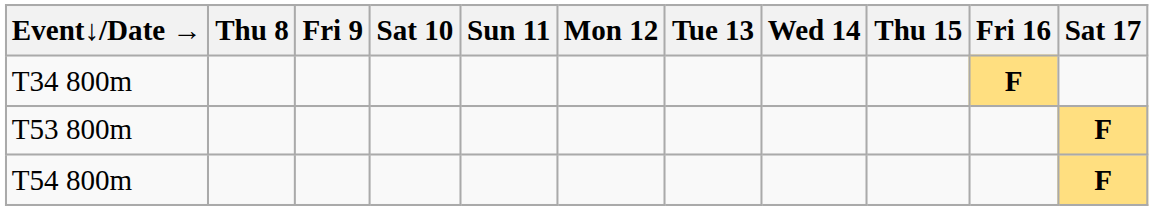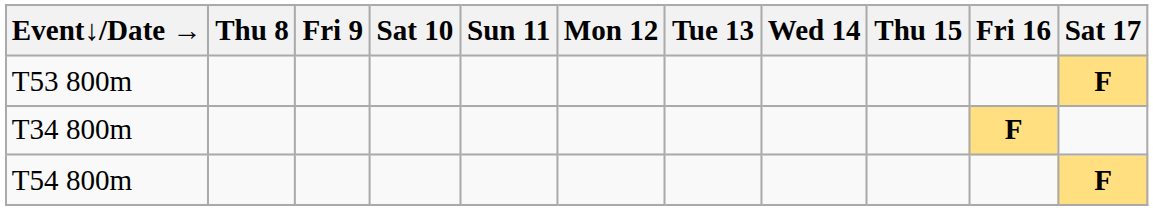rows swapped: T34 800m <-> T53 800m
